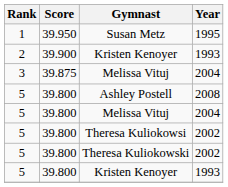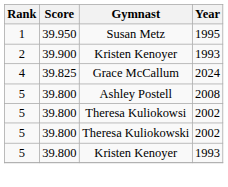- row: 3 | 39.875 | Melissa Vituj | 2004
+ row: 4 | 39.825 | Grace McCallum | 2024
- row: 5 | 39.800 | Melissa Vituj | 2004
